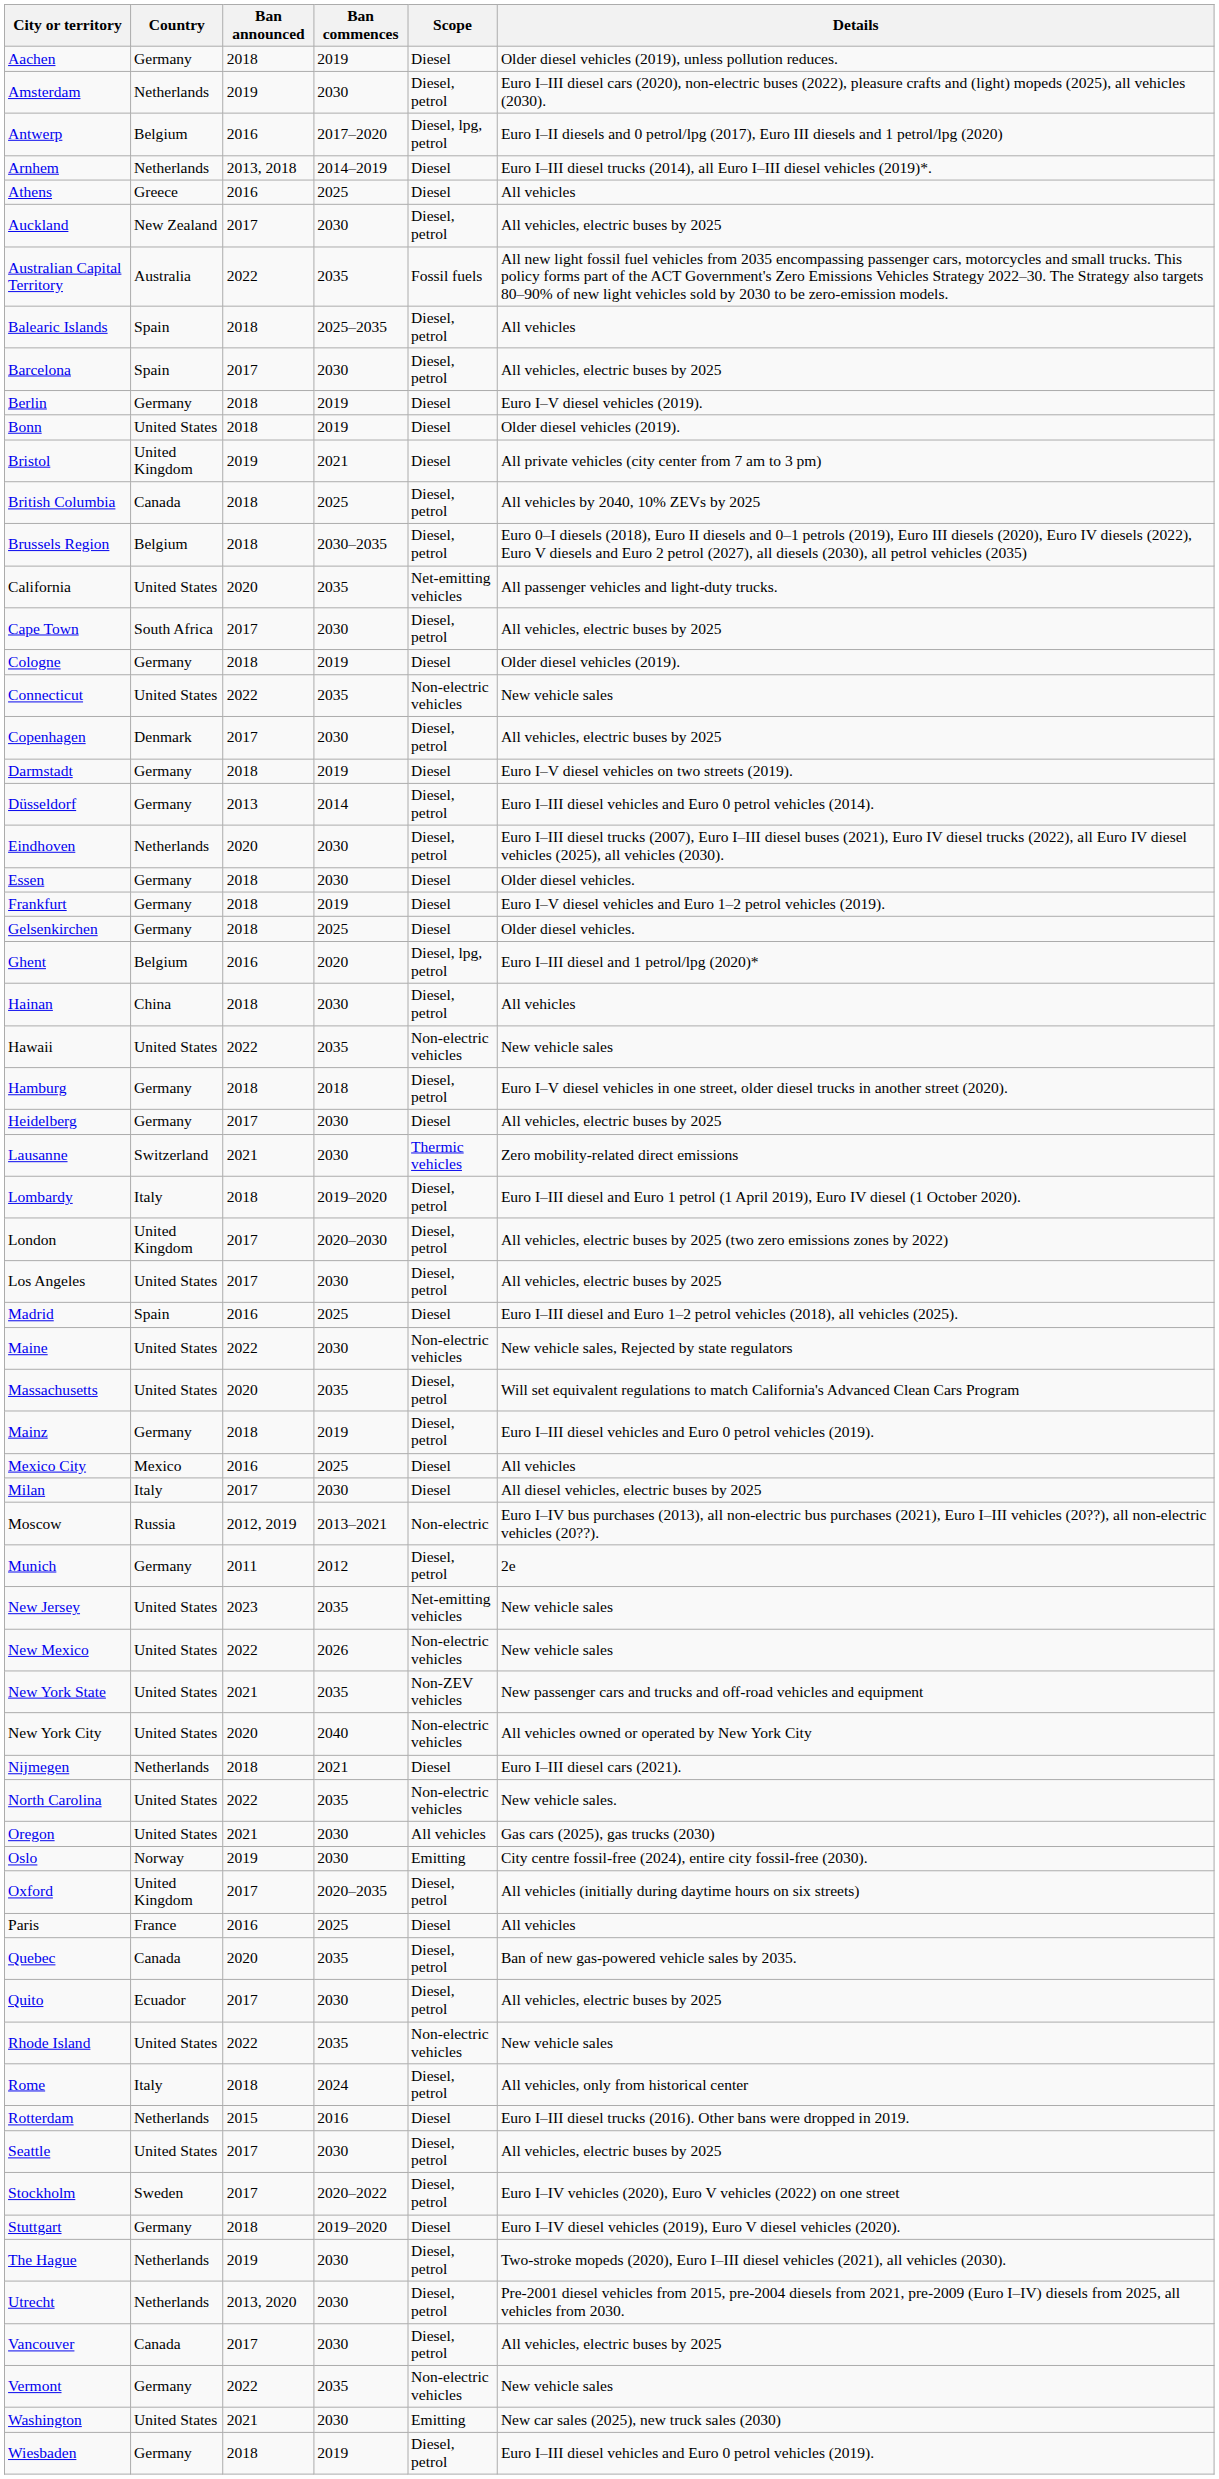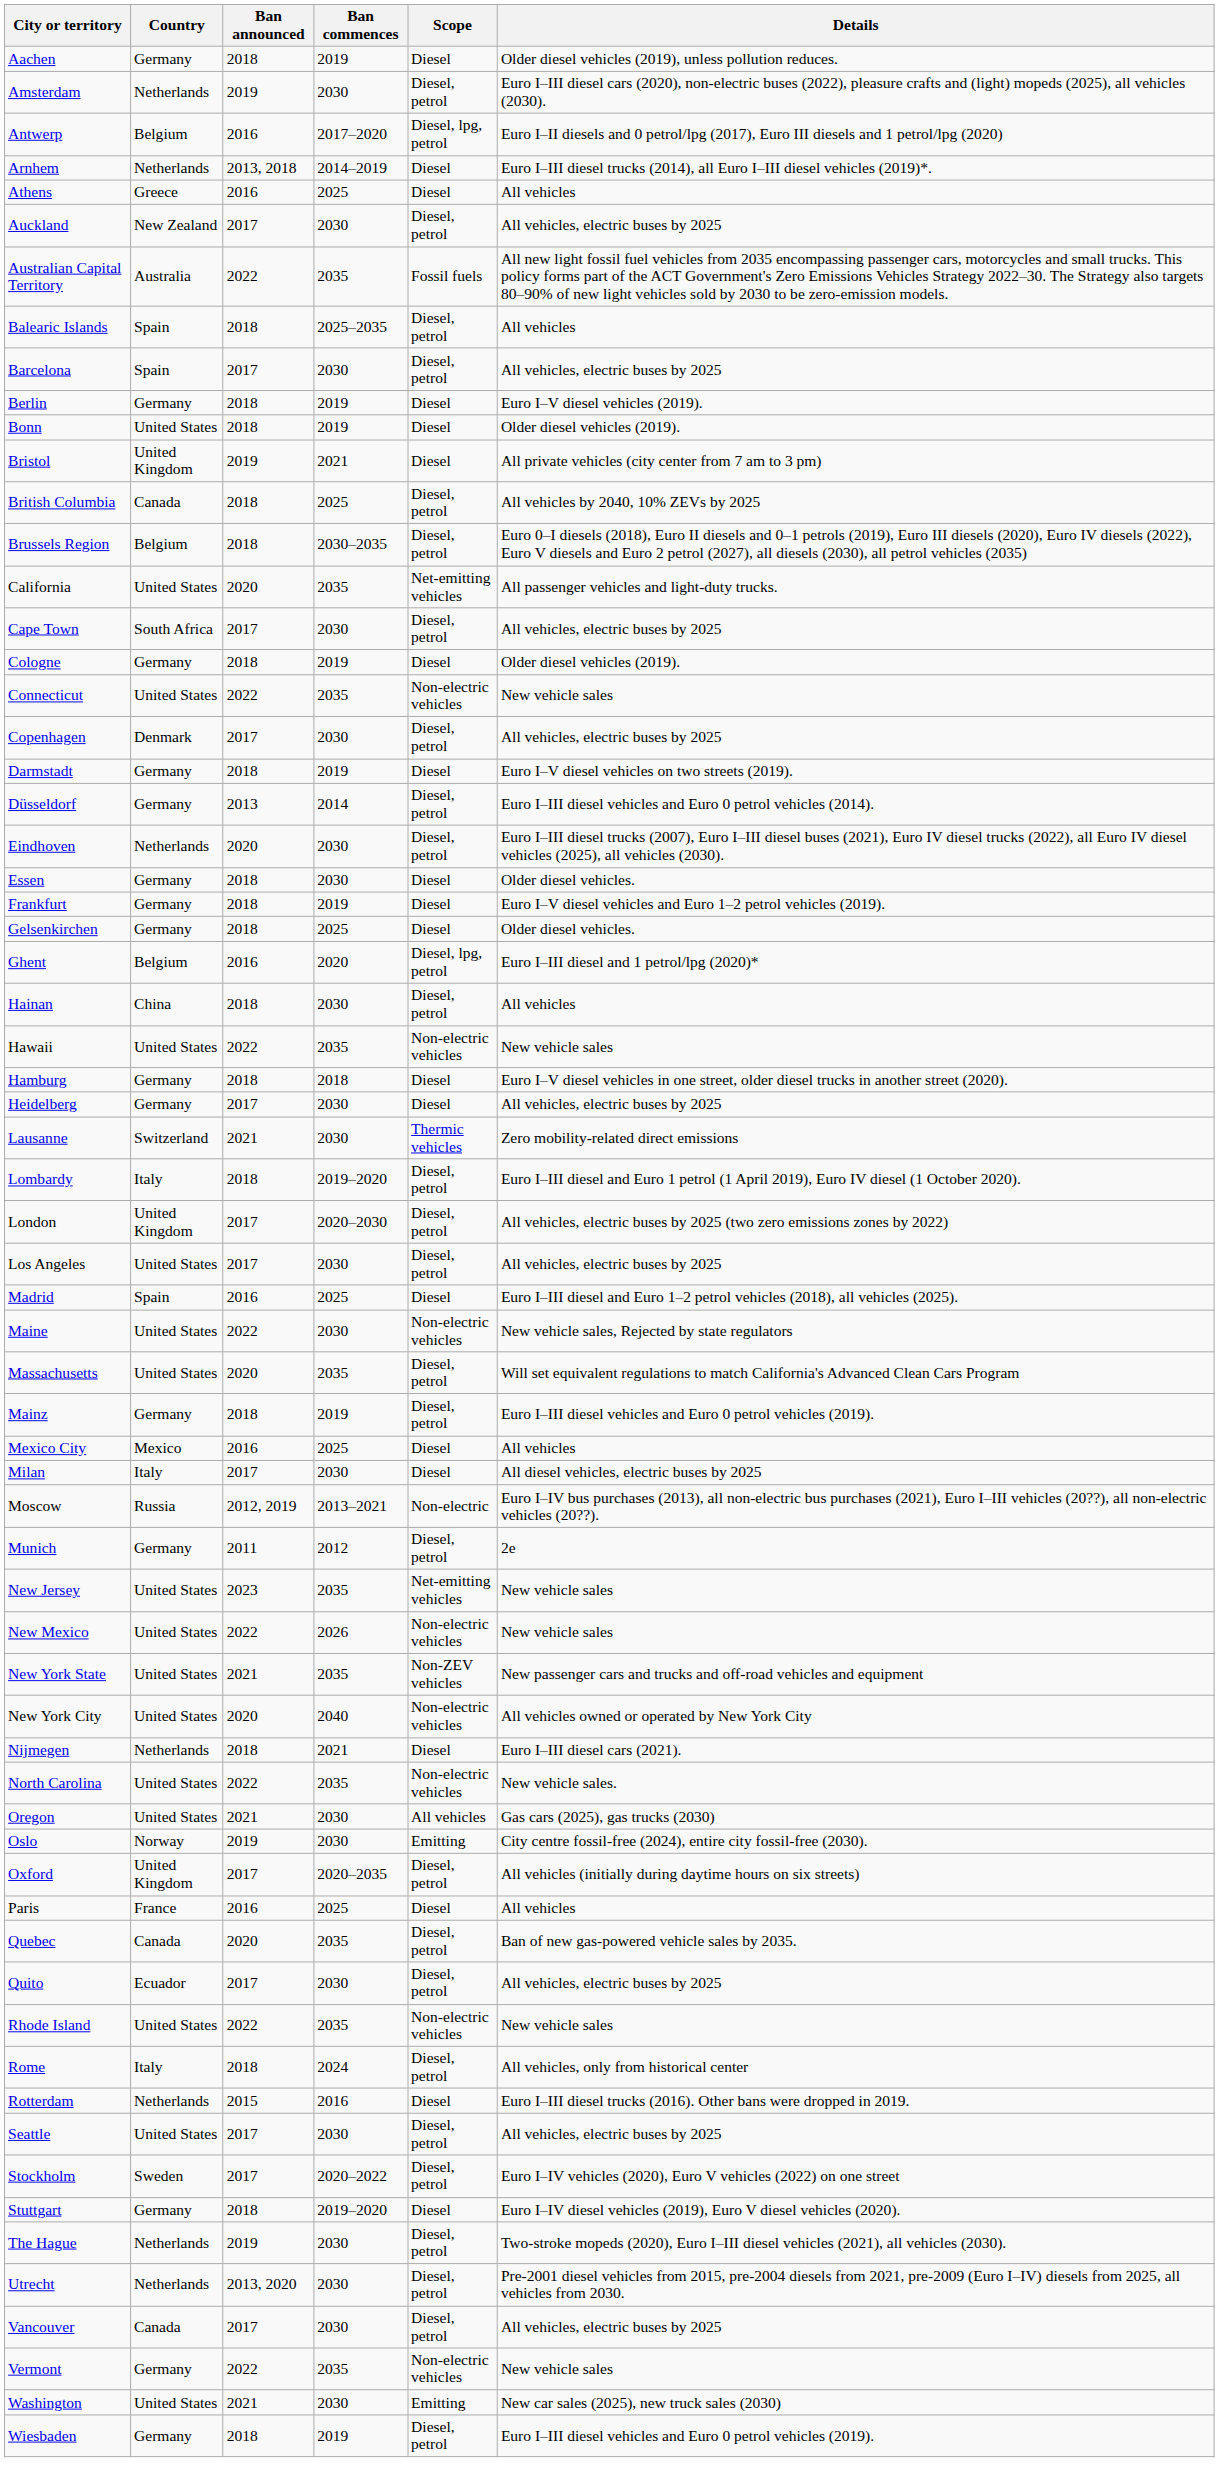Hamburg | Scope: Diesel, petrol -> Diesel
